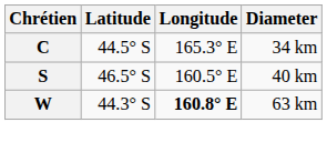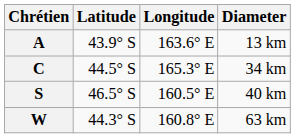+ row: A | 43.9° S | 163.6° E | 13 km
W | Longitude: bold -> normal
